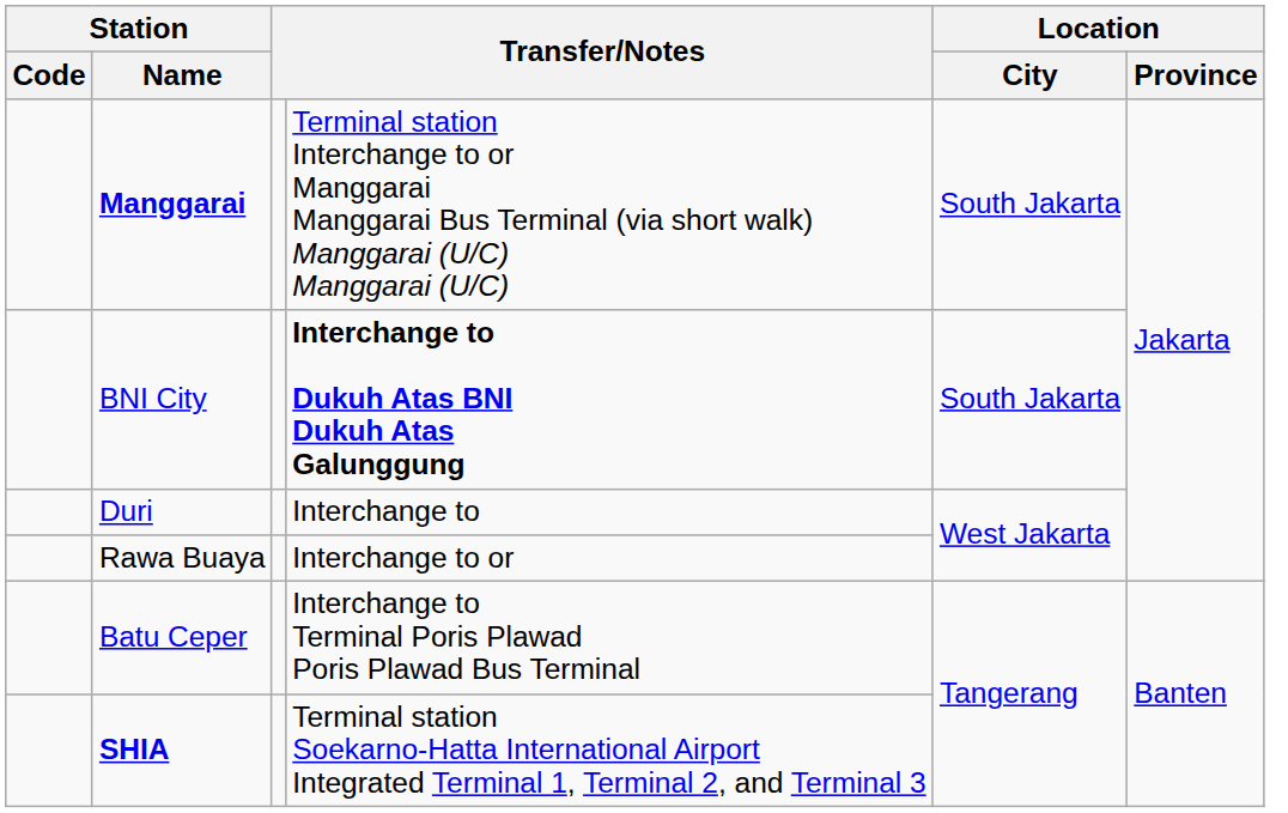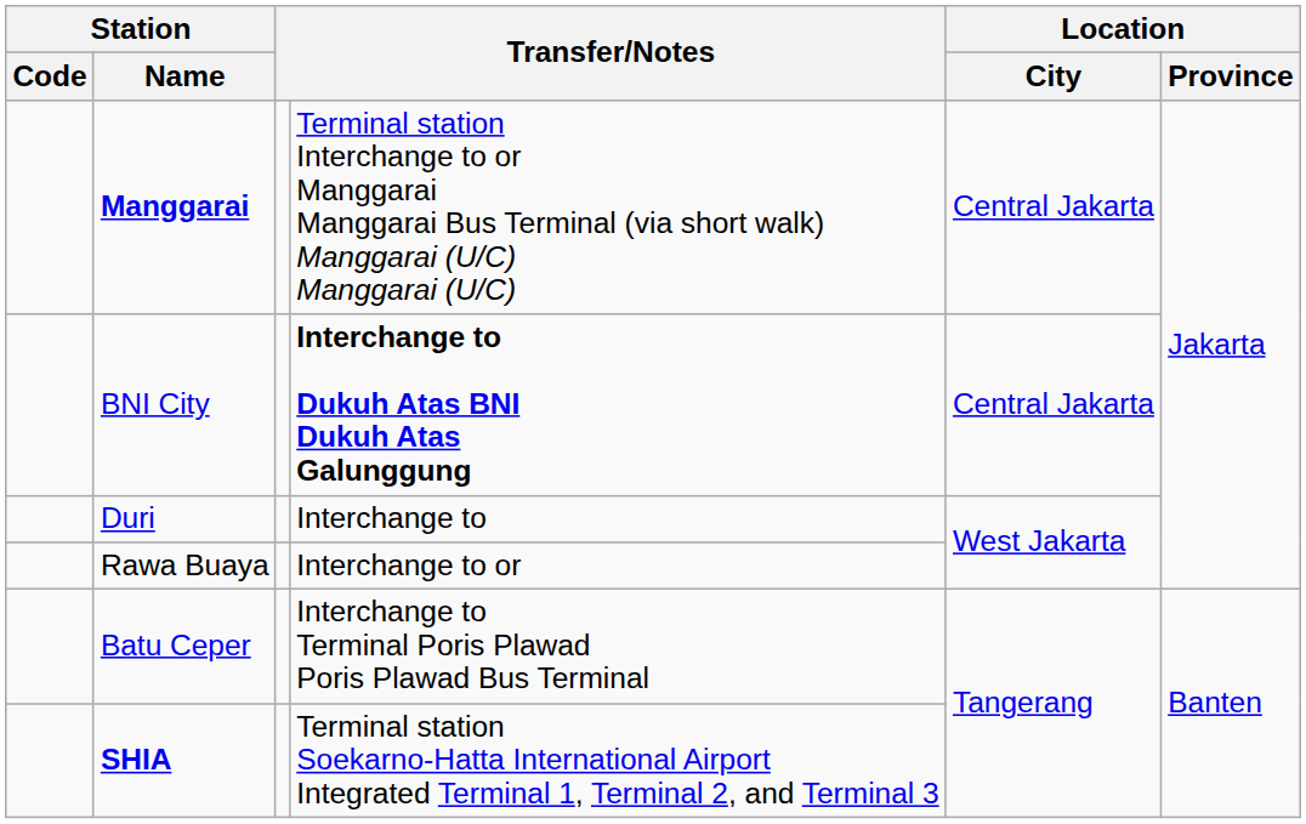Manggarai | Location / City: South Jakarta -> Central Jakarta
BNI City | Location / City: South Jakarta -> Central Jakarta
